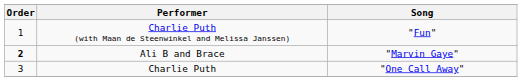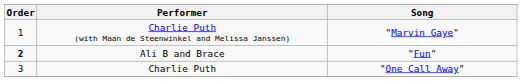Charlie Puth (with Maan de Steenwinkel and Melissa Janssen) | Song: "Fun" -> "Marvin Gaye"
Ali B and Brace | Song: "Marvin Gaye" -> "Fun"
